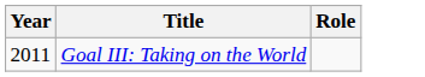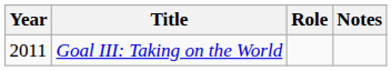+ column: Notes
